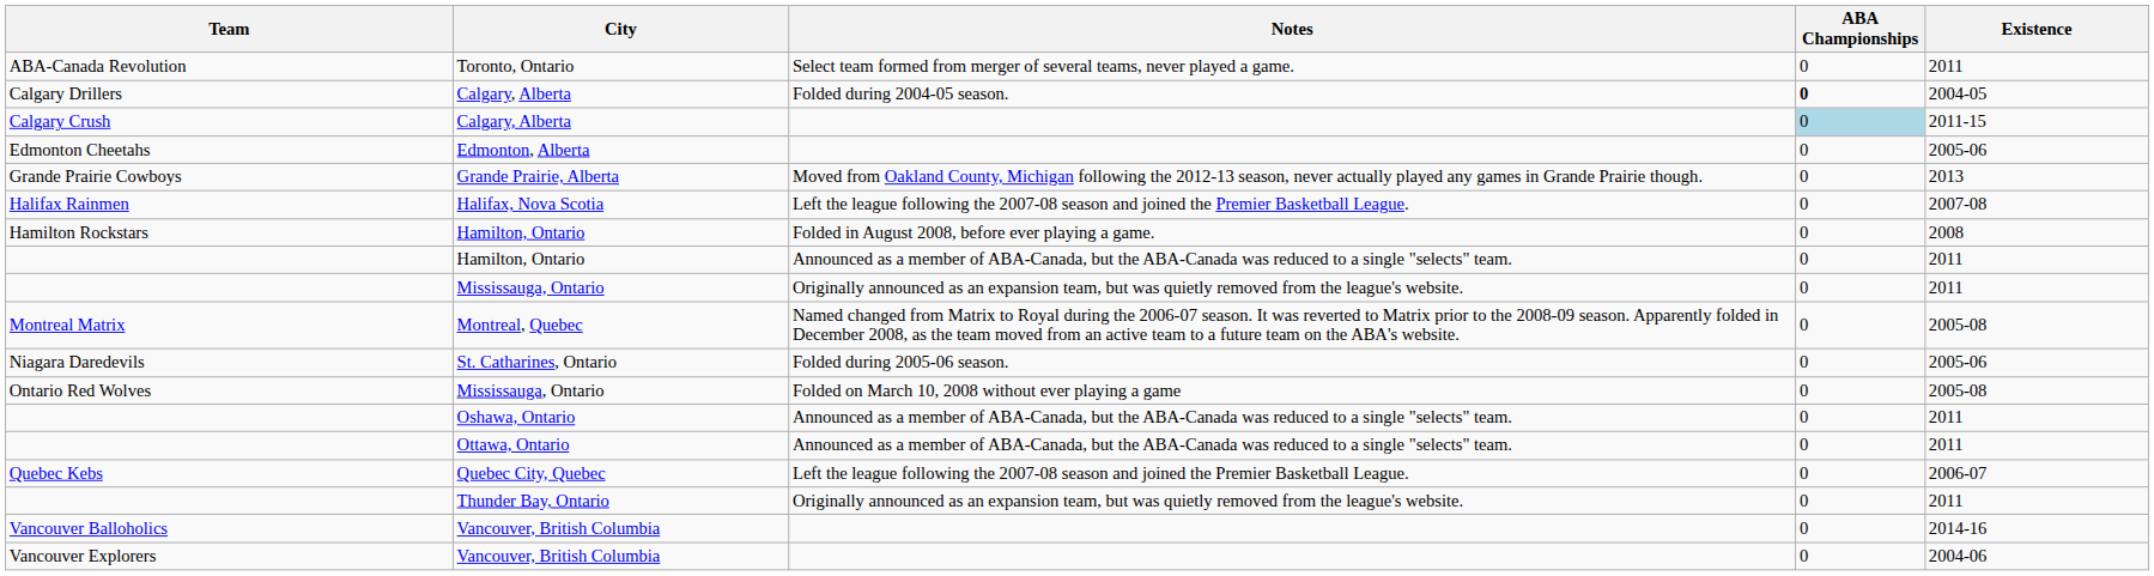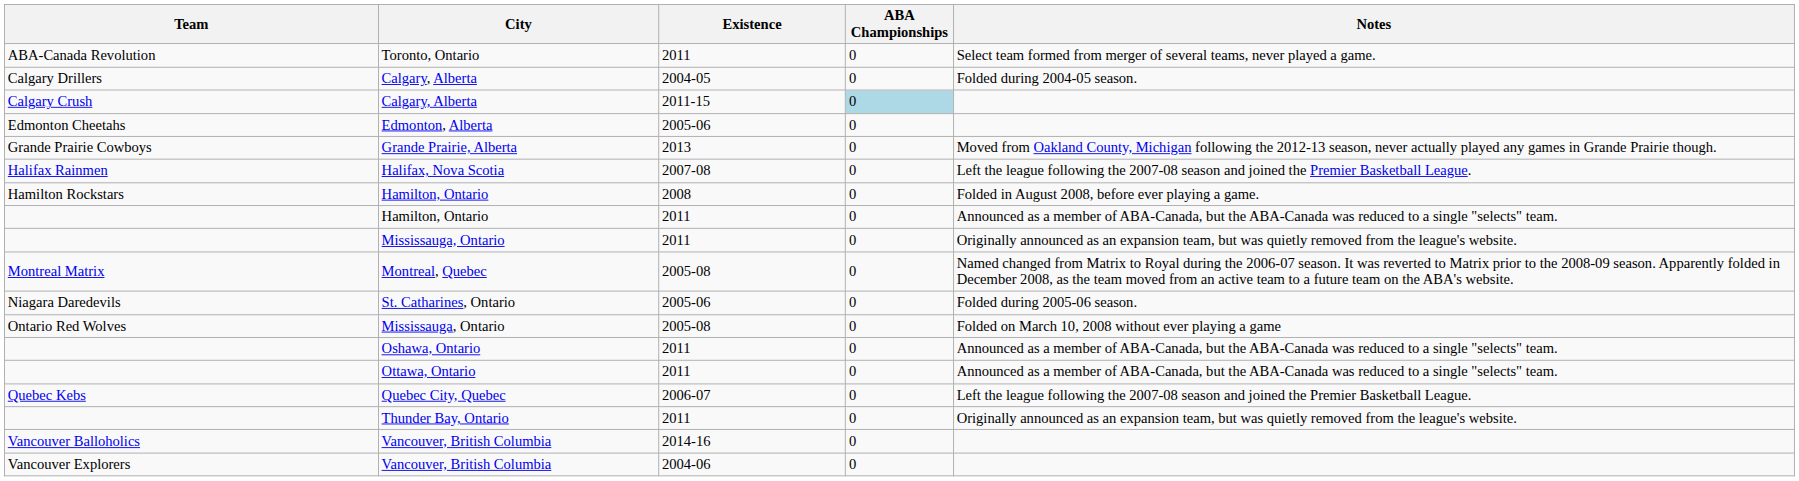columns swapped: Existence <-> Notes
Calgary Drillers | ABA Championships: bold -> normal
